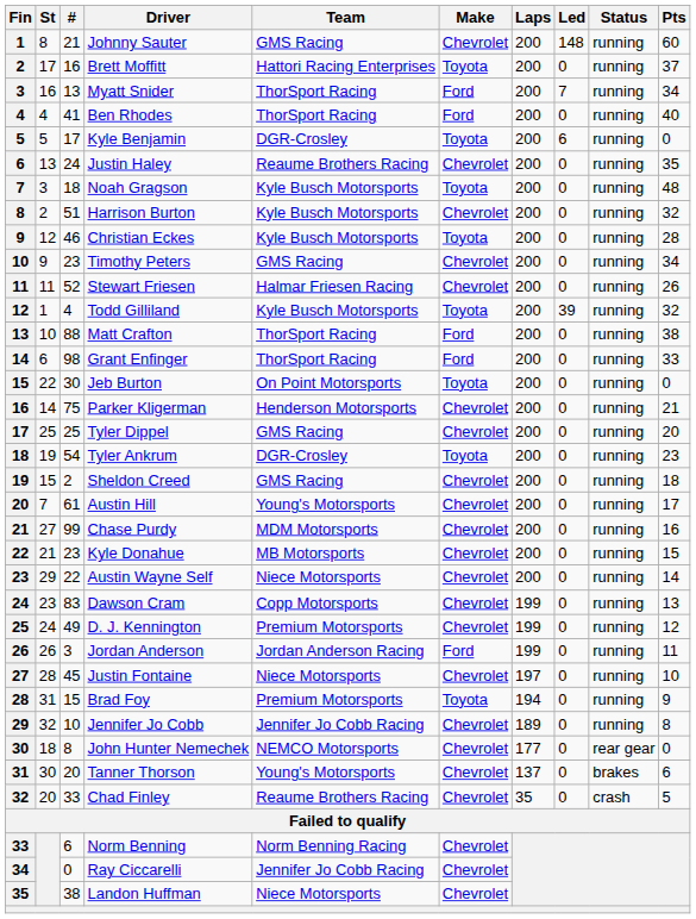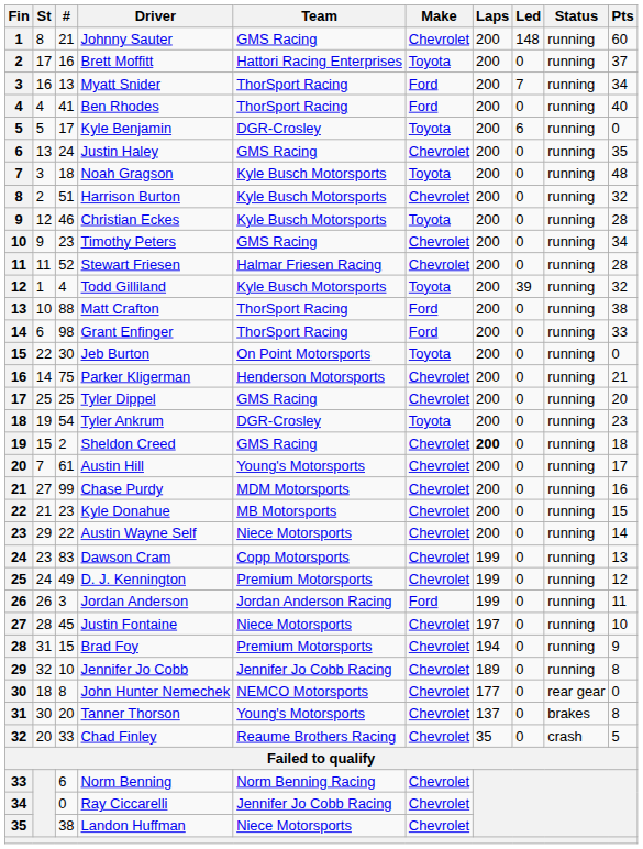Justin Haley | Team: Reaume Brothers Racing -> GMS Racing
Stewart Friesen | Pts: 26 -> 28
Sheldon Creed | Laps: normal -> bold
Brad Foy | Make: Toyota -> Chevrolet
Tanner Thorson | Pts: 6 -> 8
